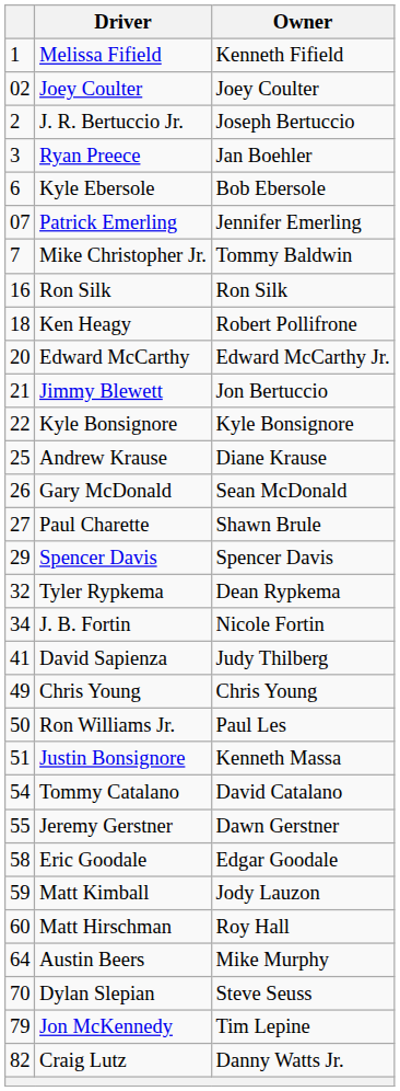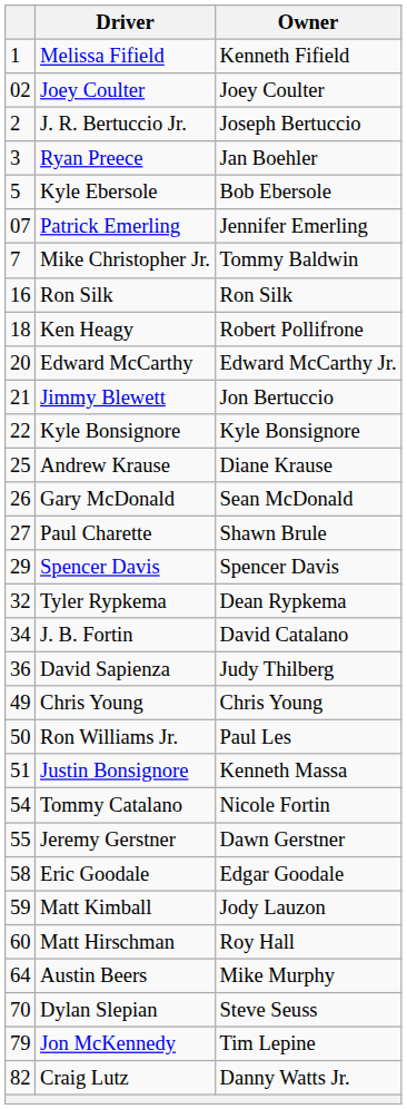Kyle Ebersole | column 1: 6 -> 5
J. B. Fortin | Owner: Nicole Fortin -> David Catalano
David Sapienza | column 1: 41 -> 36
Tommy Catalano | Owner: David Catalano -> Nicole Fortin
